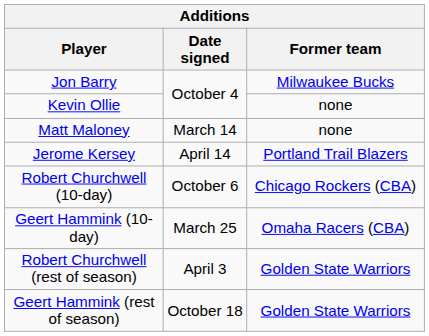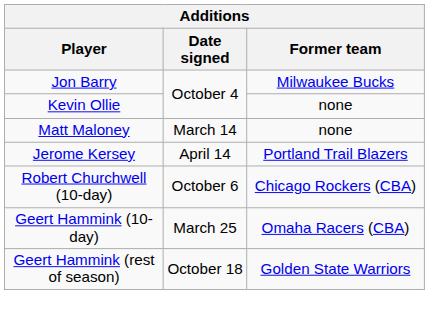- row: Robert Churchwell (rest of season) | April 3 | Golden State Warriors
